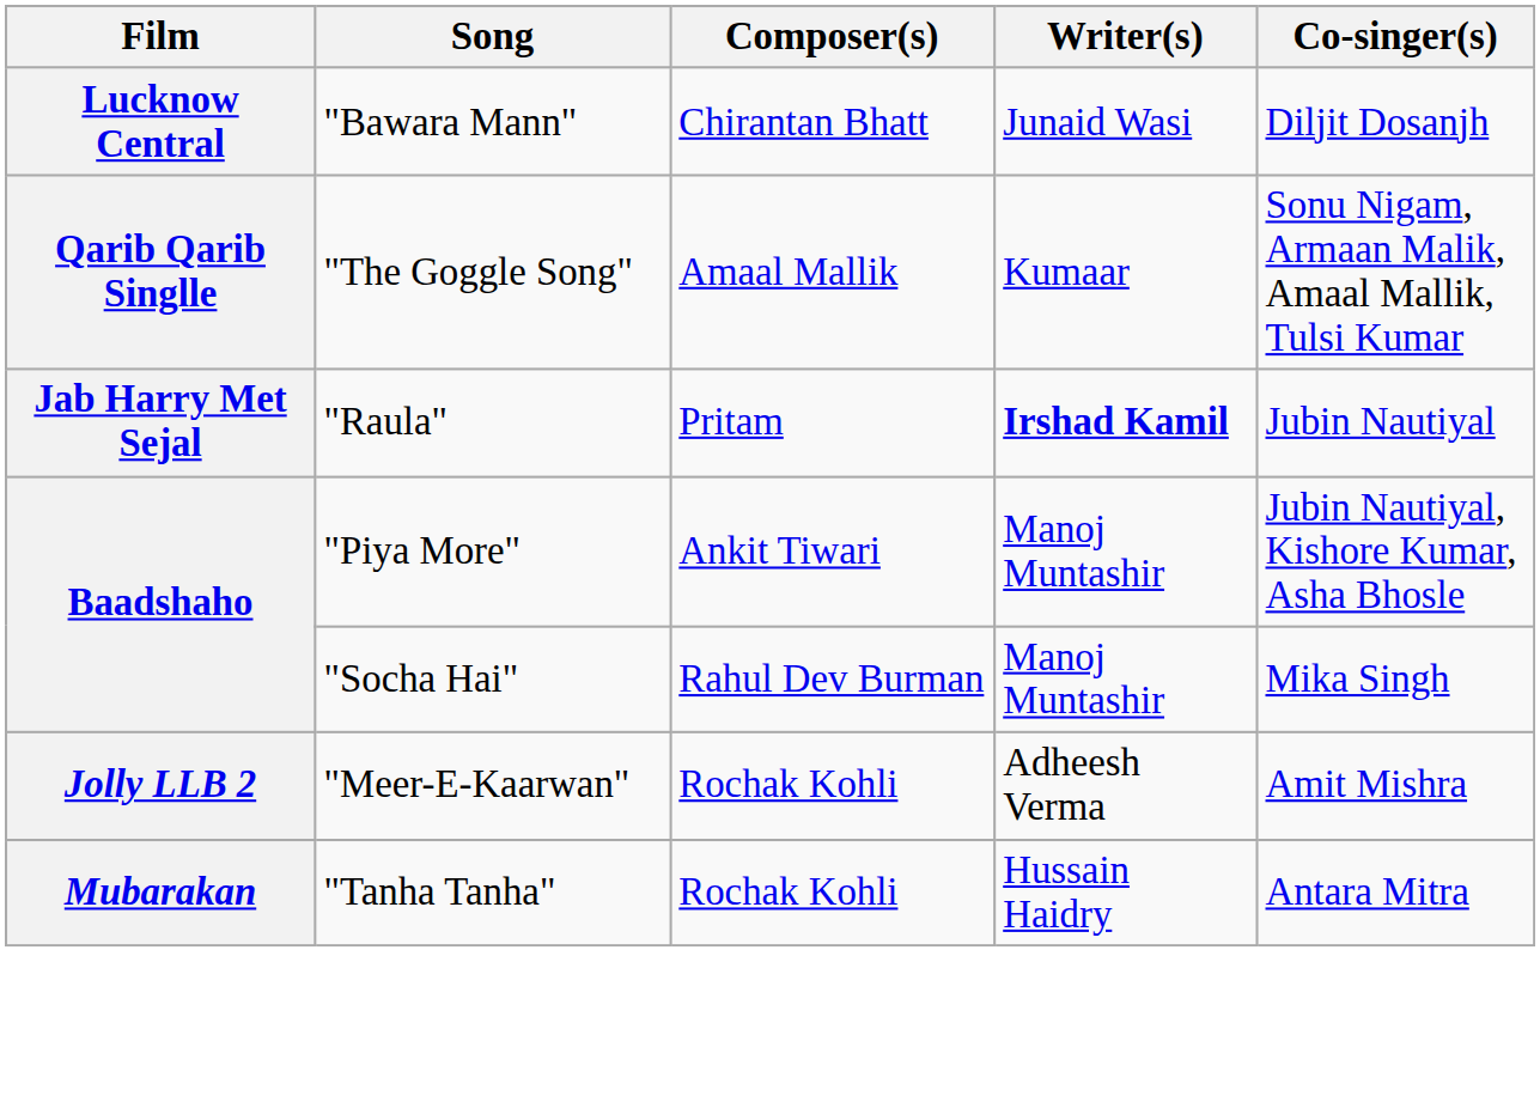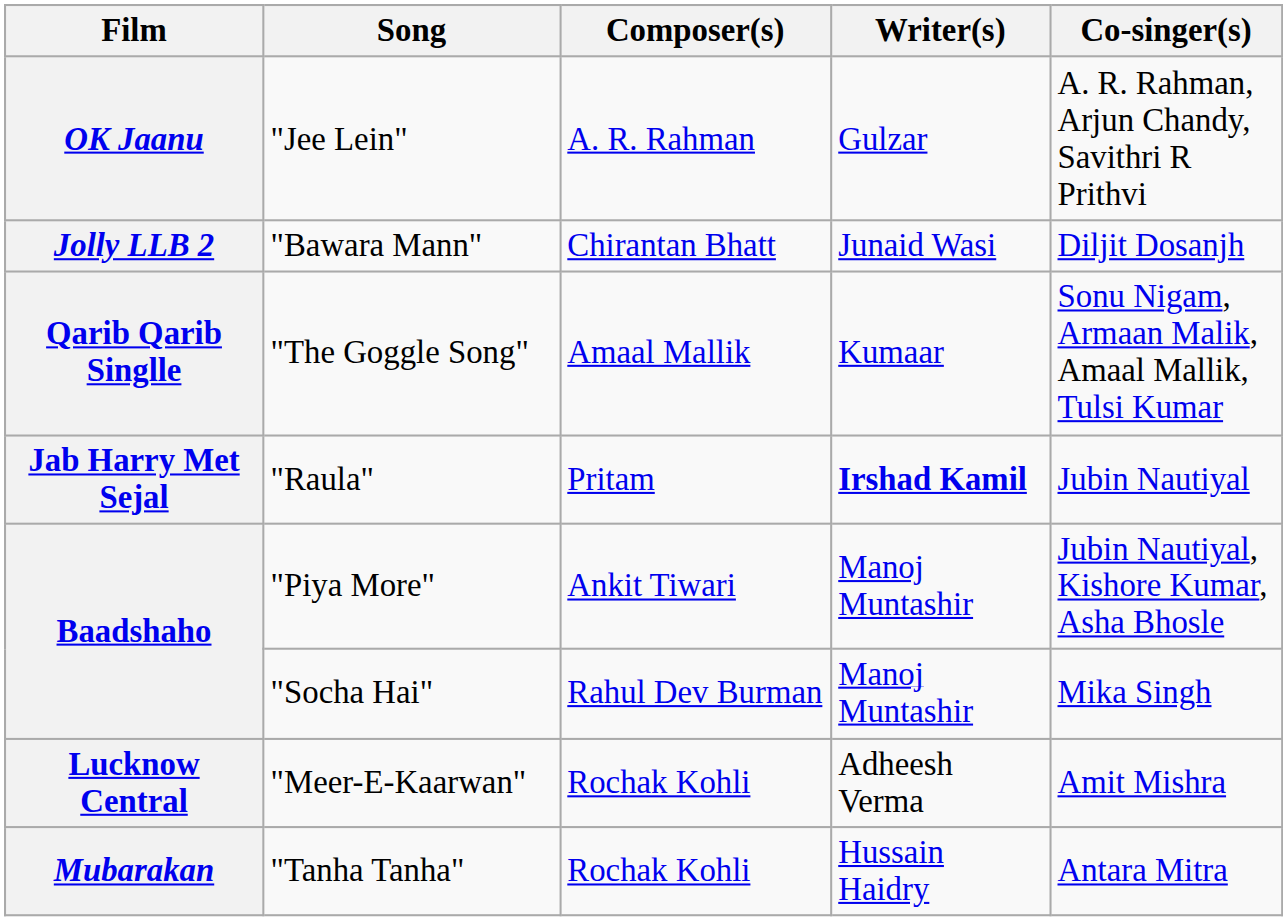+ row: OK Jaanu | "Jee Lein" | A. R. Rahman | Gulzar | A. R. Rahman, Arjun Chandy, Savithri R Prithvi
"Bawara Mann" | Film: Lucknow Central -> Jolly LLB 2
"Meer-E-Kaarwan" | Film: Jolly LLB 2 -> Lucknow Central
